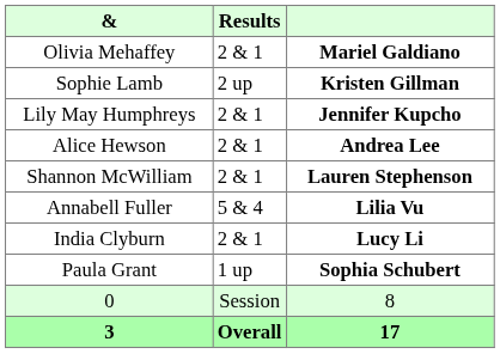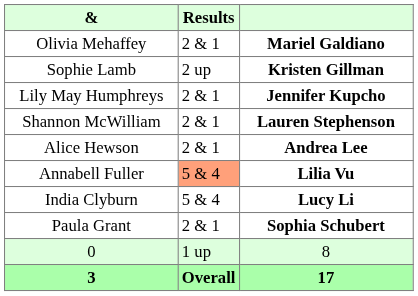rows swapped: Alice Hewson <-> Shannon McWilliam
Annabell Fuller | Results: no background -> lightsalmon background
India Clyburn | Results: 2 & 1 -> 5 & 4
Paula Grant | Results: 1 up -> 2 & 1
0 | Results: Session -> 1 up
